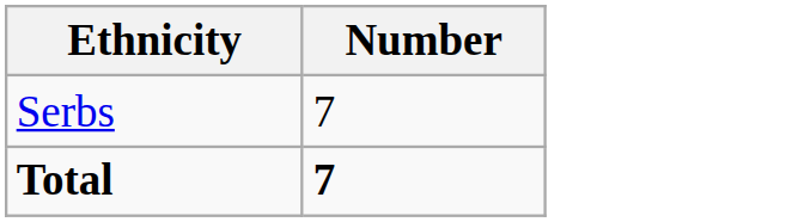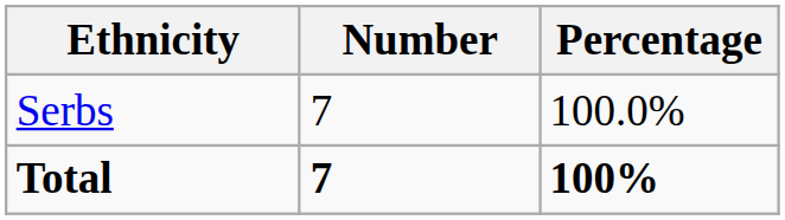+ column: Percentage | 100.0% | 100%
